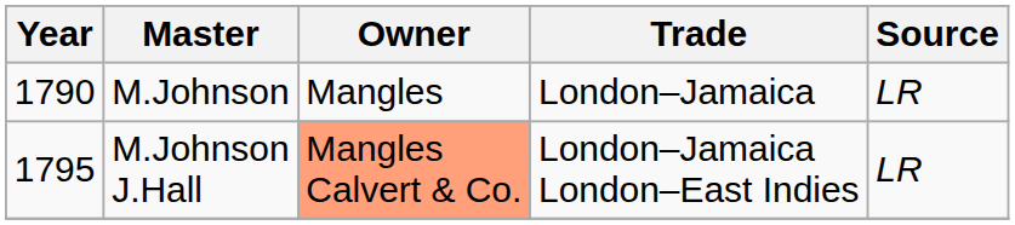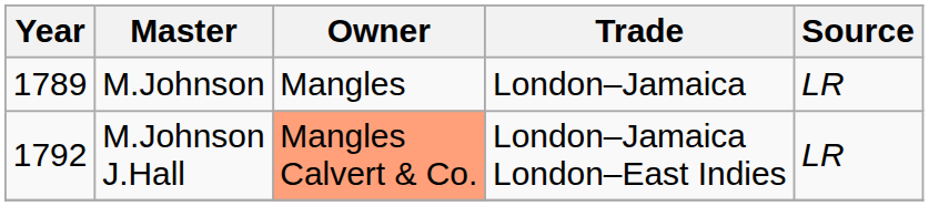M.Johnson | Year: 1790 -> 1789
M.Johnson J.Hall | Year: 1795 -> 1792
